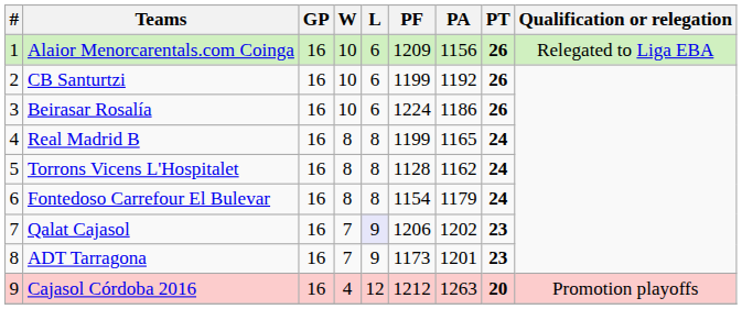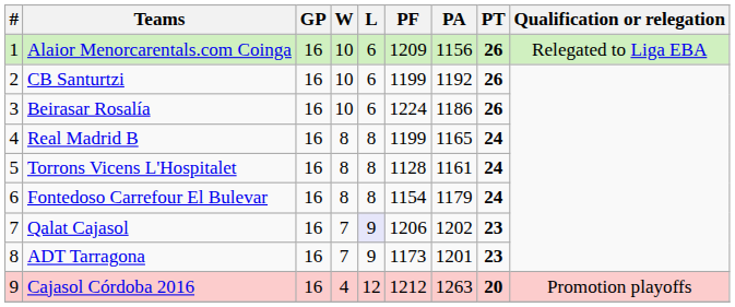Torrons Vicens L'Hospitalet | PA: 1162 -> 1161
